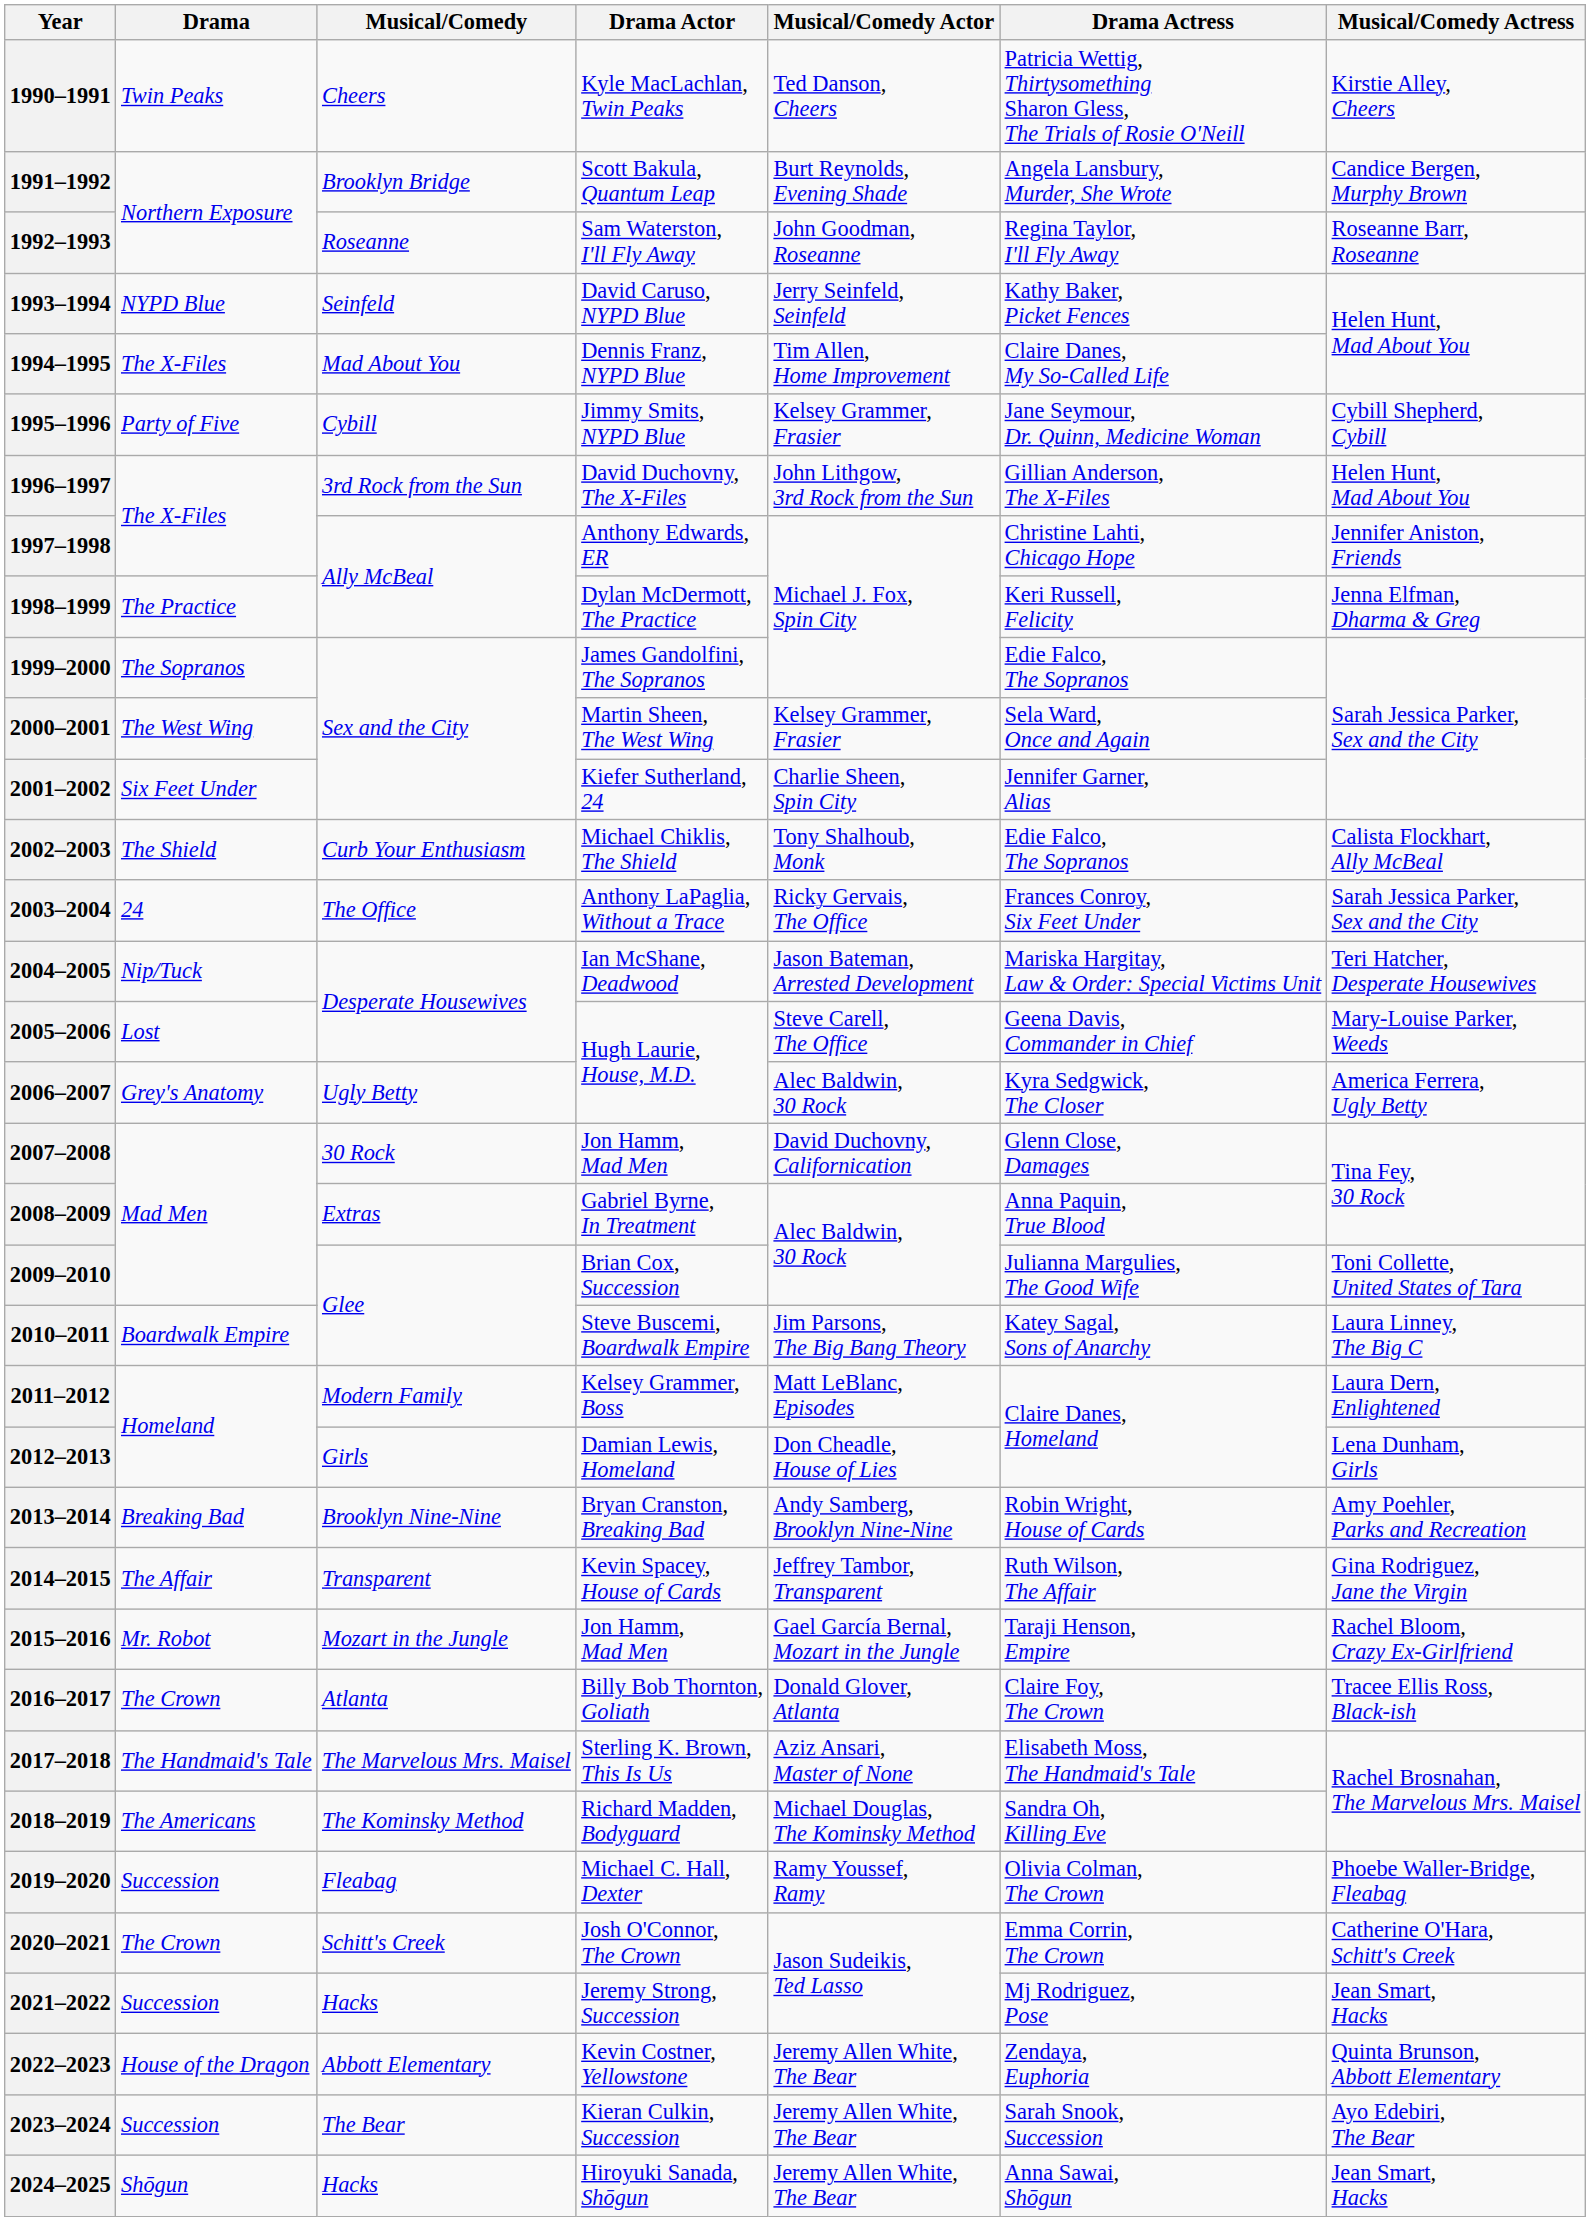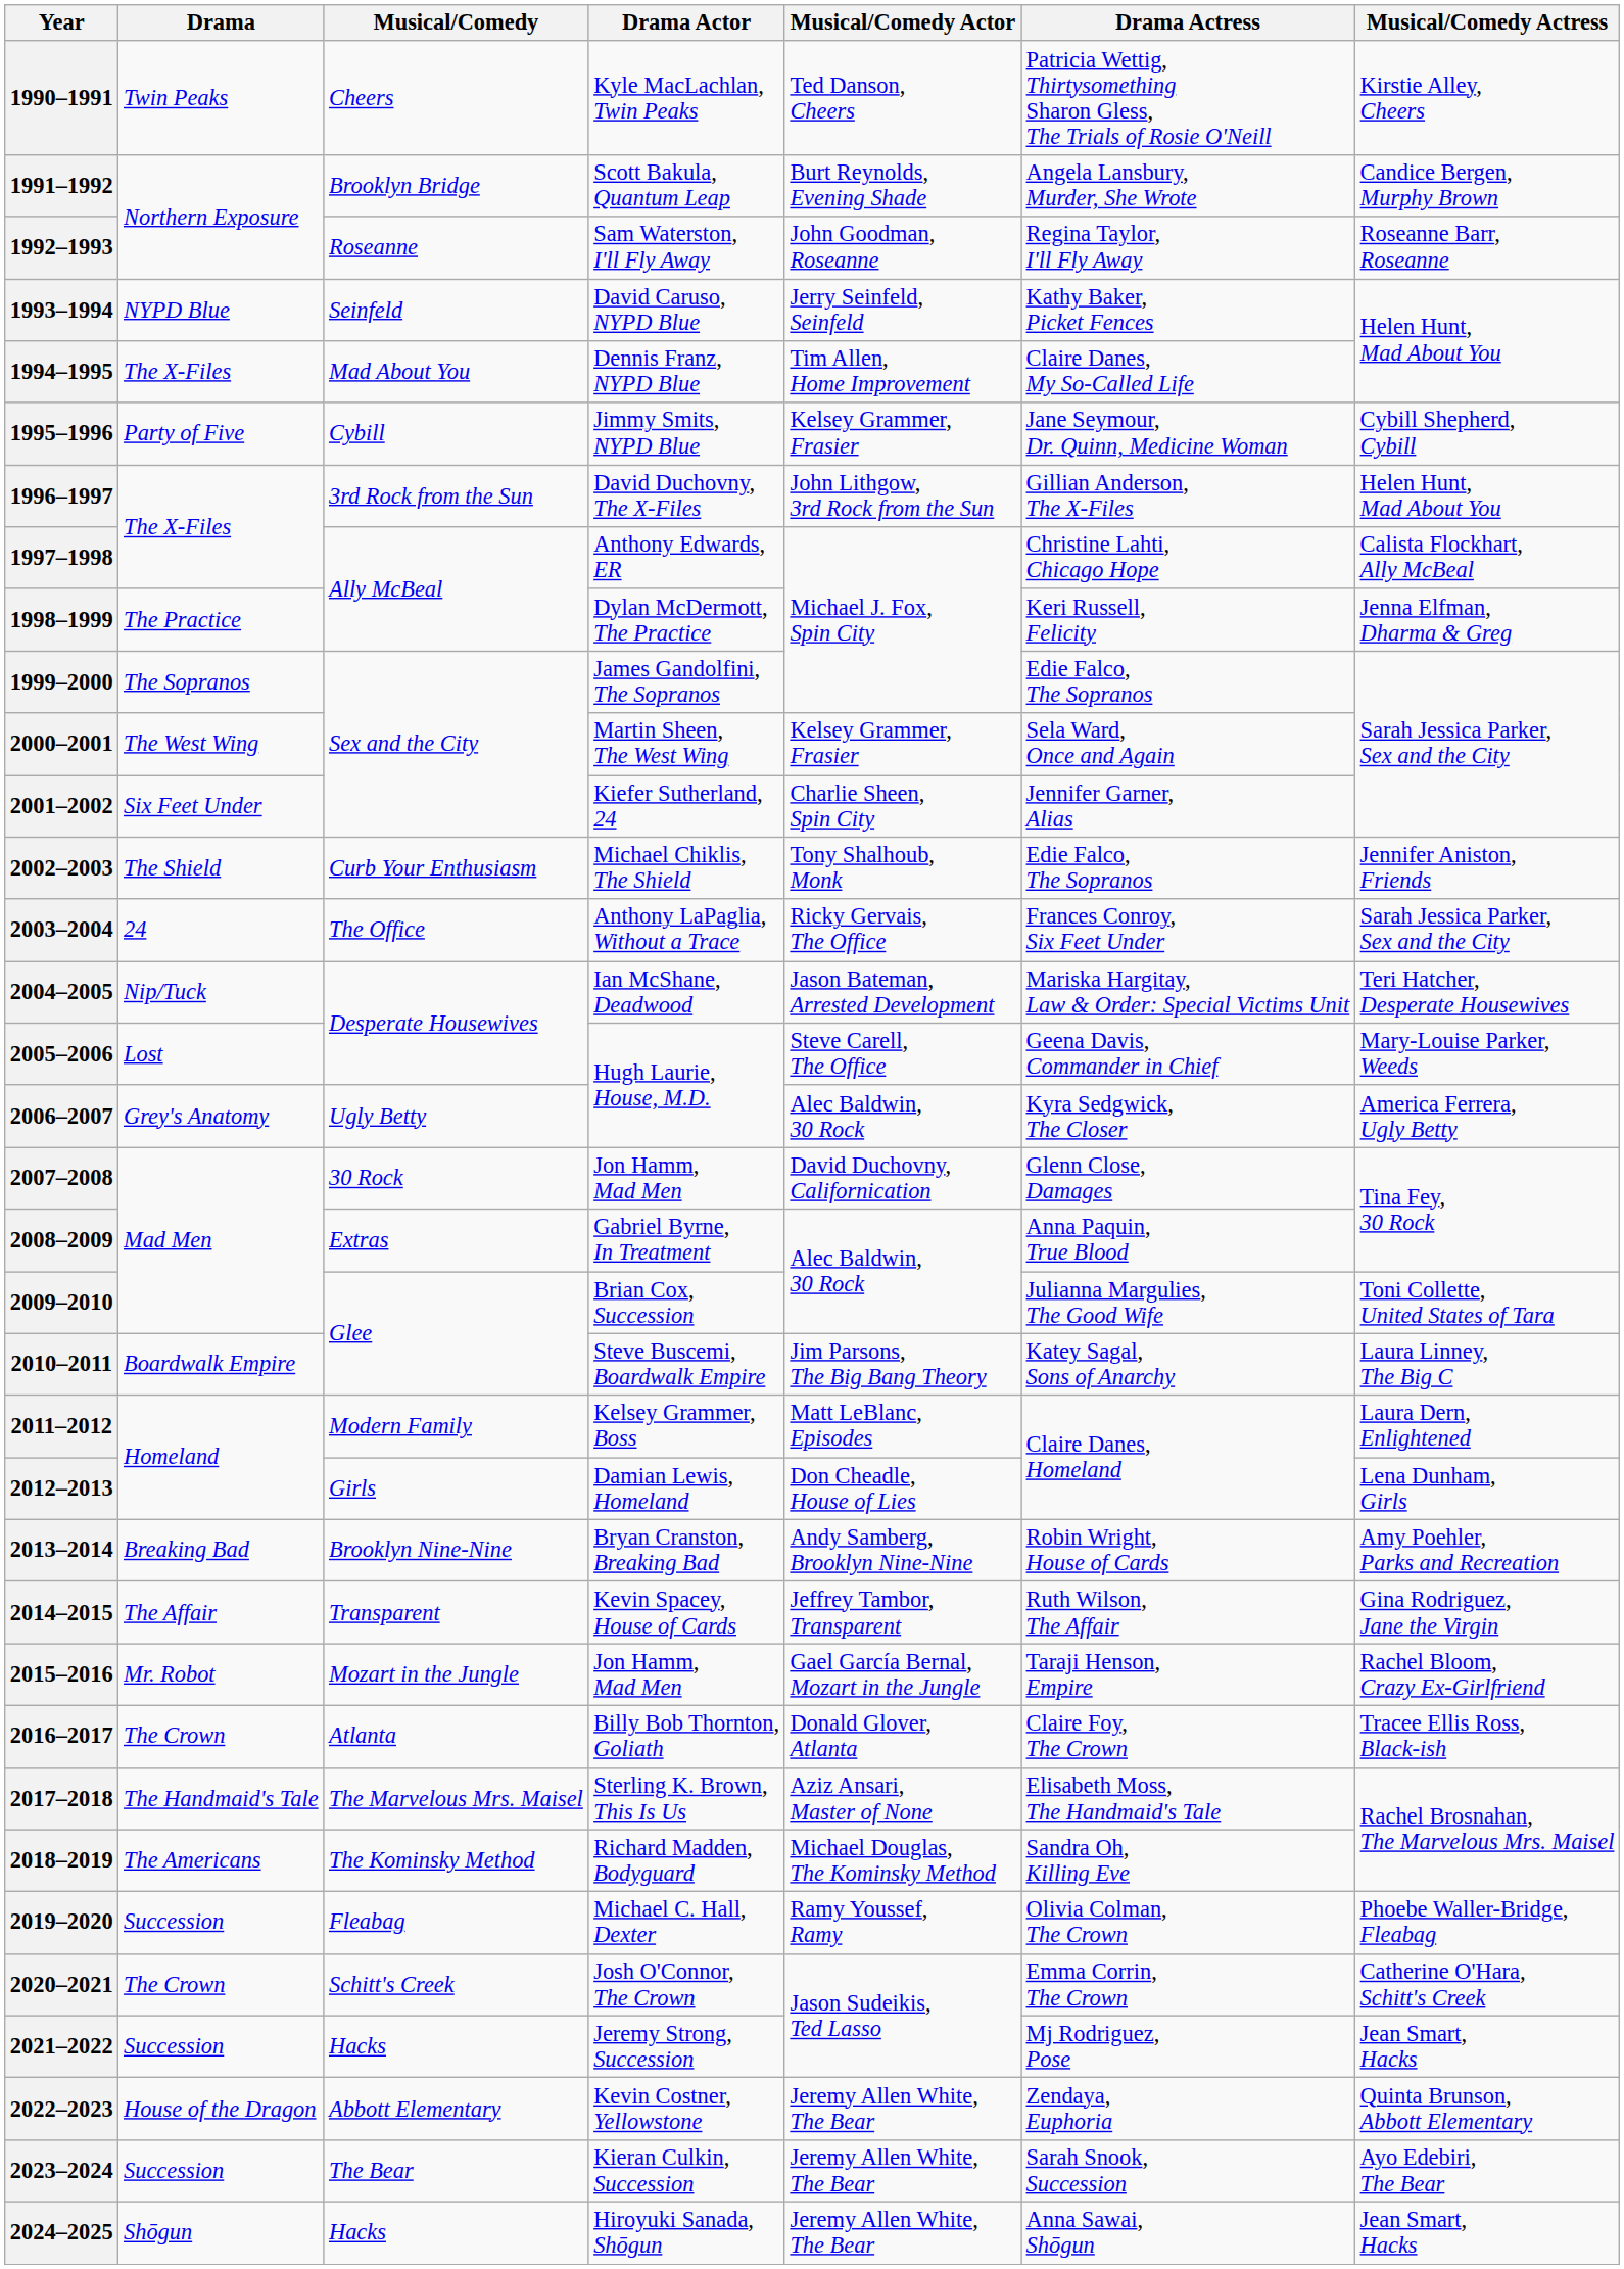1997–1998 | Musical/Comedy Actress: Jennifer Aniston, Friends -> Calista Flockhart, Ally McBeal
2002–2003 | Musical/Comedy Actress: Calista Flockhart, Ally McBeal -> Jennifer Aniston, Friends
